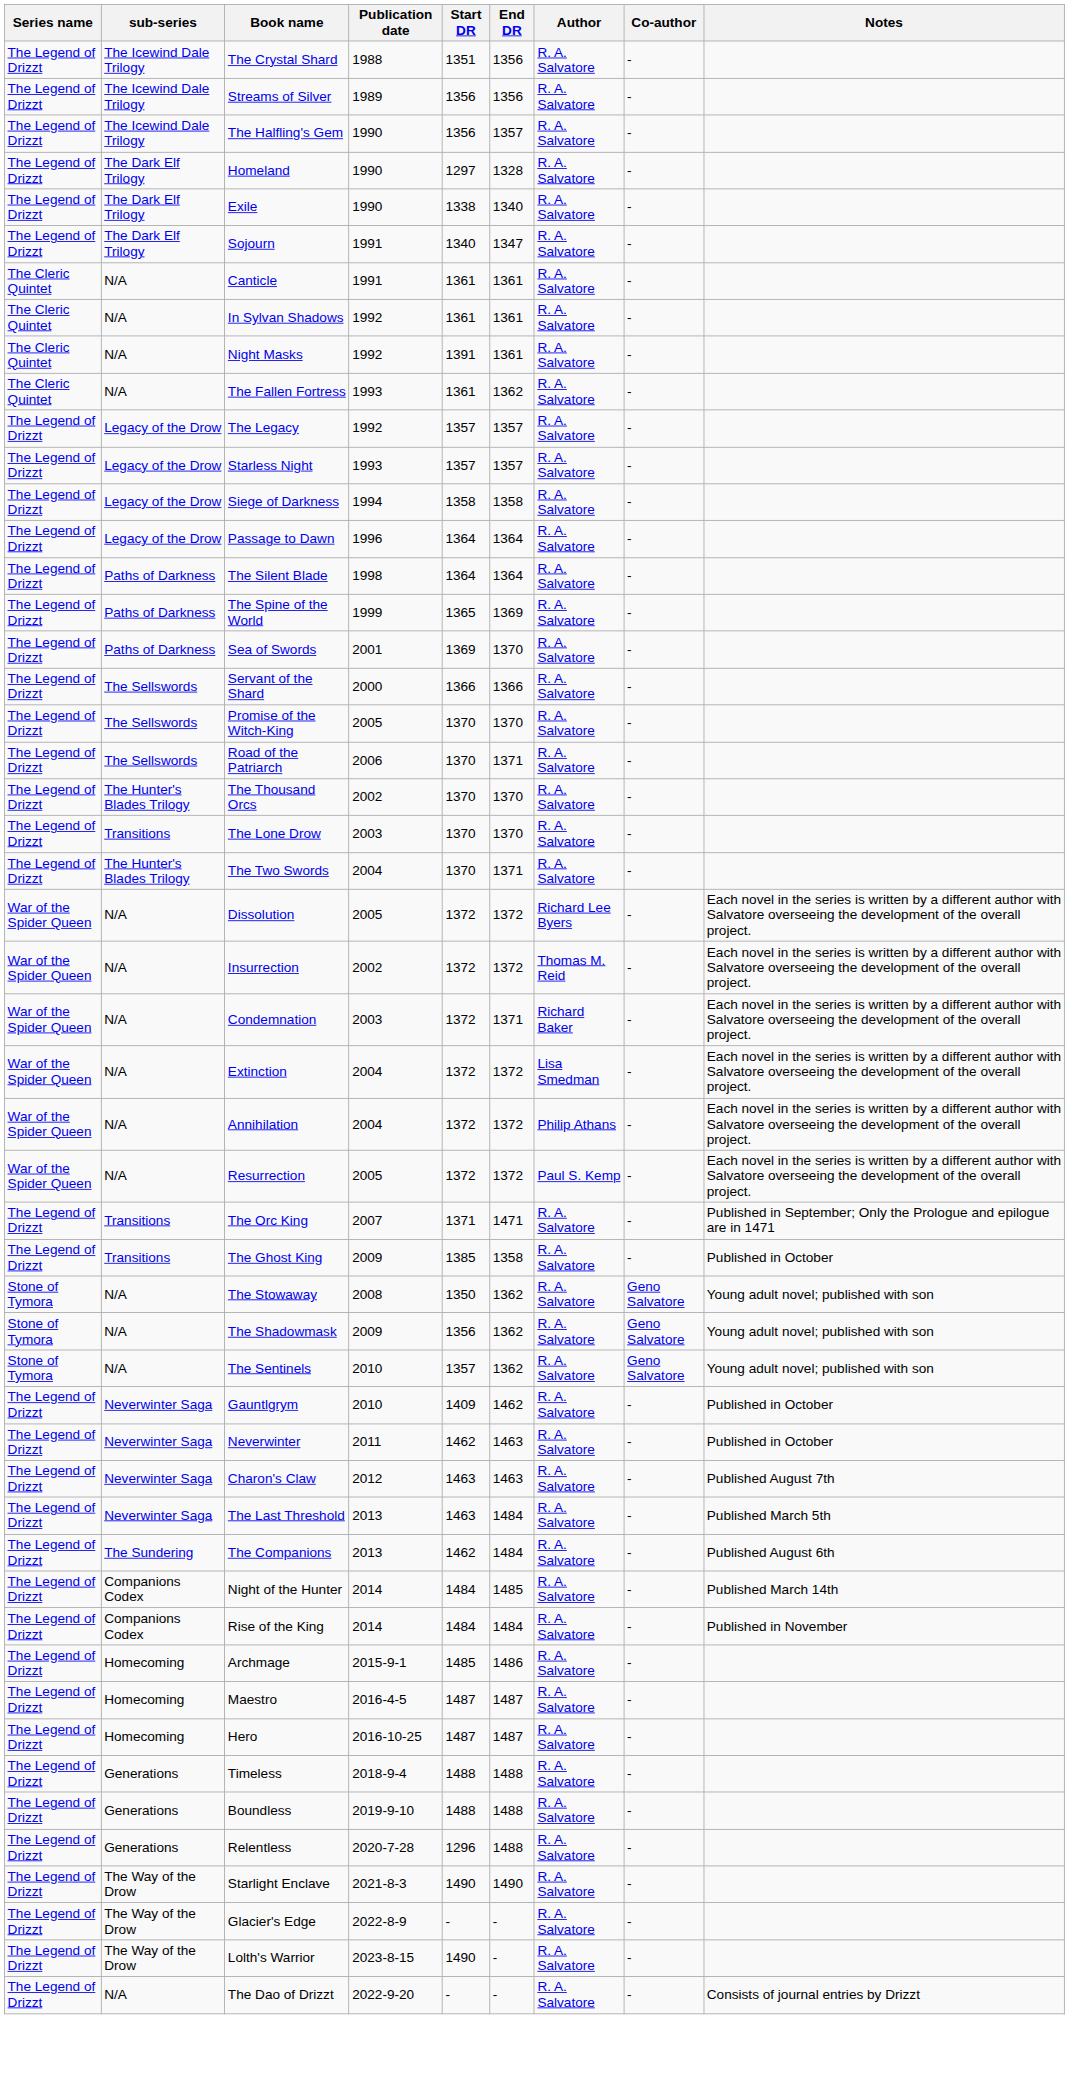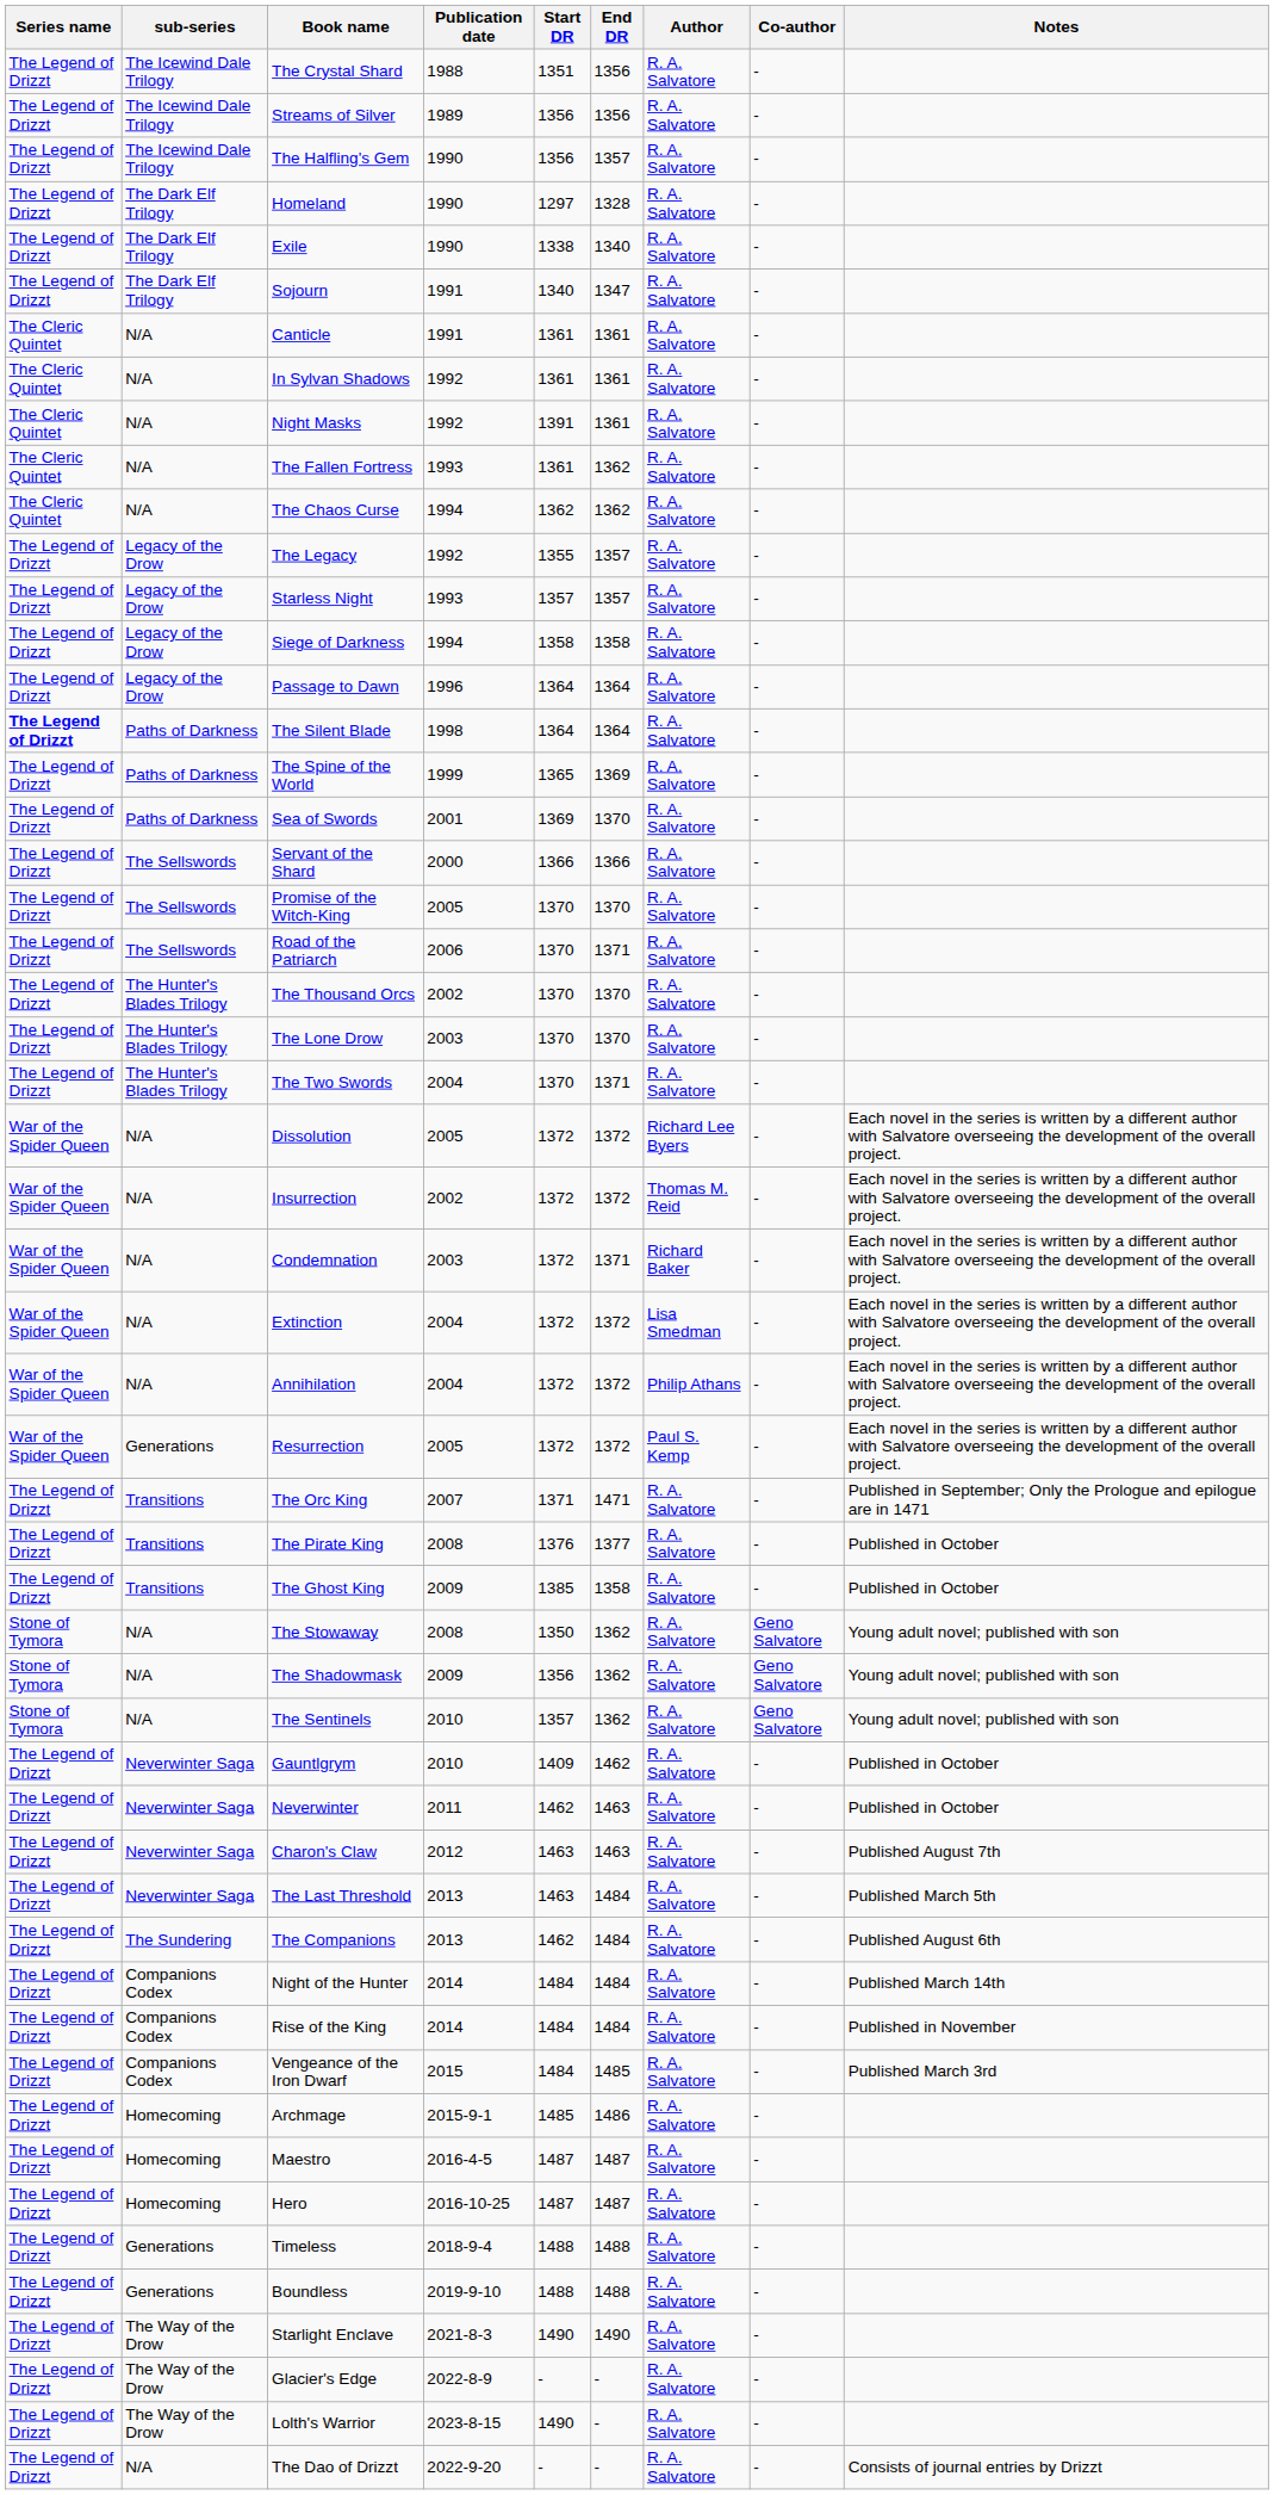+ row: The Cleric Quintet | N/A | The Chaos Curse | 1994 | 1362 | 1362 | R. A. Salvatore | -
The Legacy | Start DR: 1357 -> 1355
The Silent Blade | Series name: normal -> bold
The Lone Drow | sub-series: Transitions -> The Hunter's Blades Trilogy
Resurrection | sub-series: N/A -> Generations
+ row: The Legend of Drizzt | Transitions | The Pirate King | 2008 | 1376 | 1377 | R. A. Salvatore | - | Published in October
Night of the Hunter | End DR: 1485 -> 1484
+ row: The Legend of Drizzt | Companions Codex | Vengeance of the Iron Dwarf | 2015 | 1484 | 1485 | R. A. Salvatore | - | Published March 3rd
- row: The Legend of Drizzt | Generations | Relentless | 2020-7-28 | 1296 | 1488 | R. A. Salvatore | -
